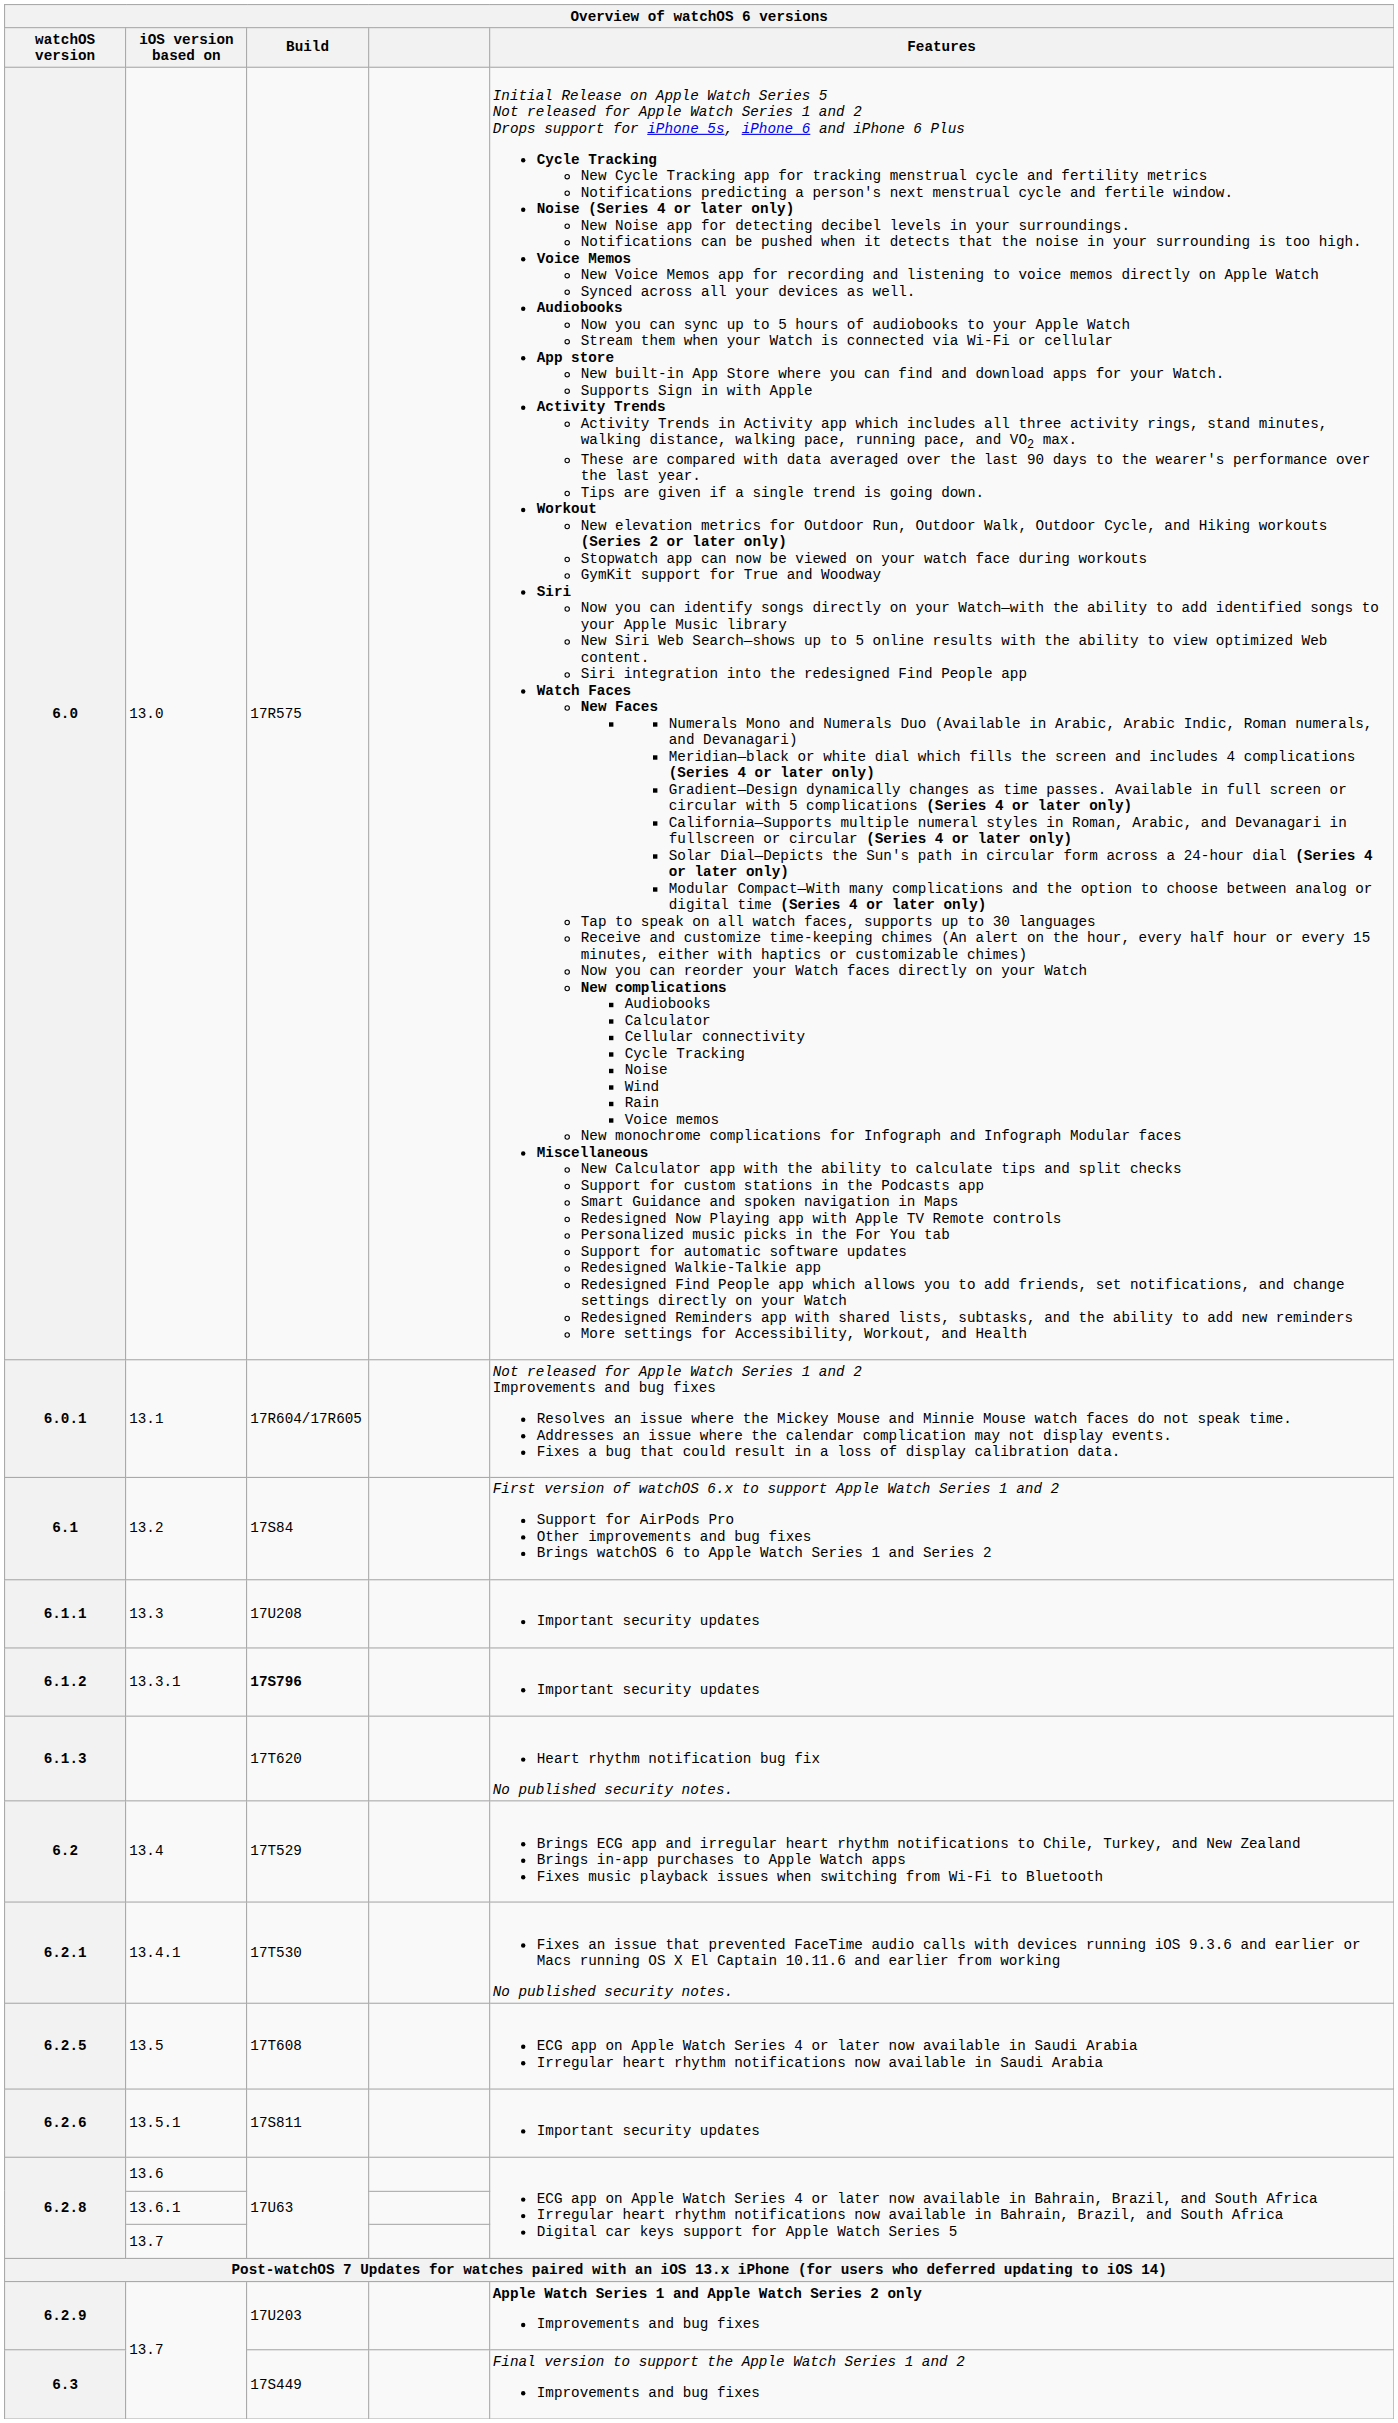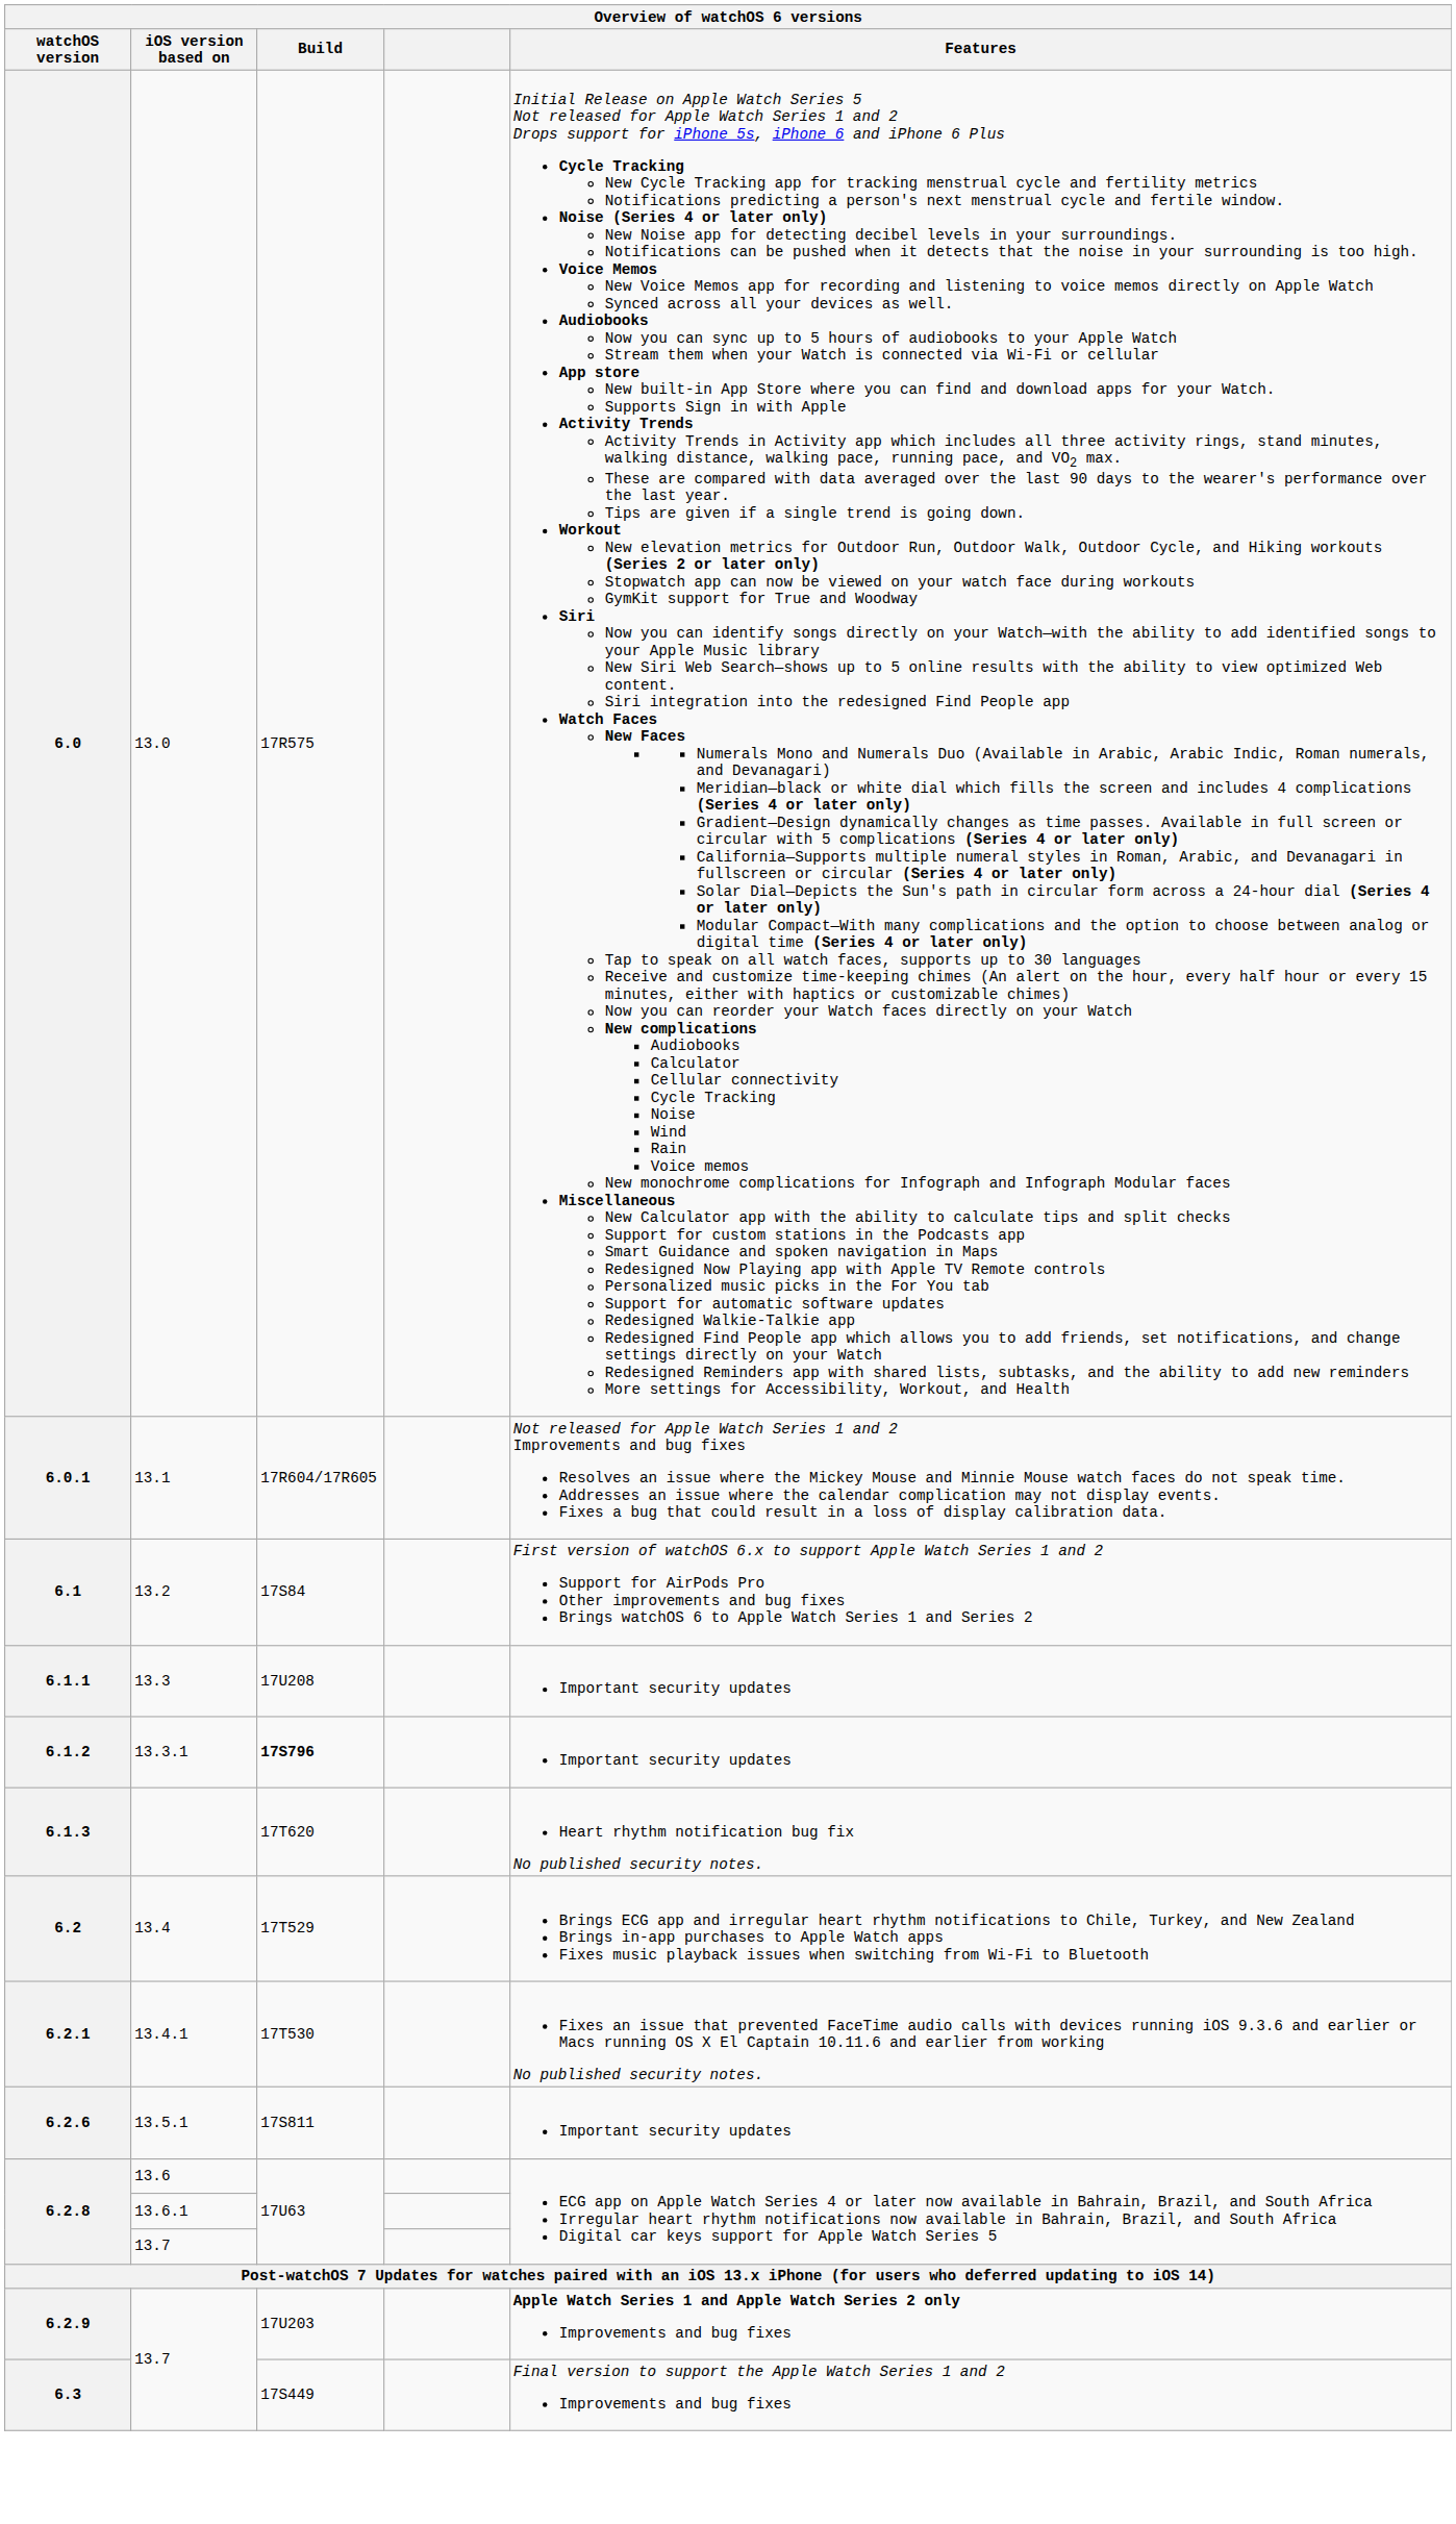- row: 6.2.5 | 13.5 | 17T608 | ECG app on Apple Watch Series 4 or later now available in Saudi Arabia Irregular heart rhythm notifications now available in Saudi Arabia
